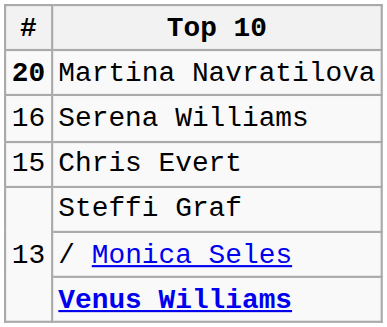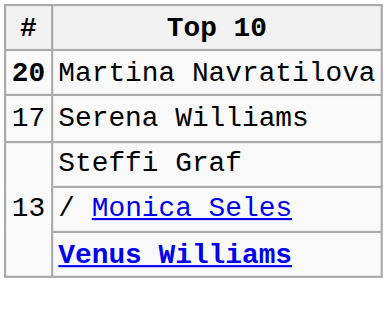Serena Williams | #: 16 -> 17
- row: 15 | Chris Evert
